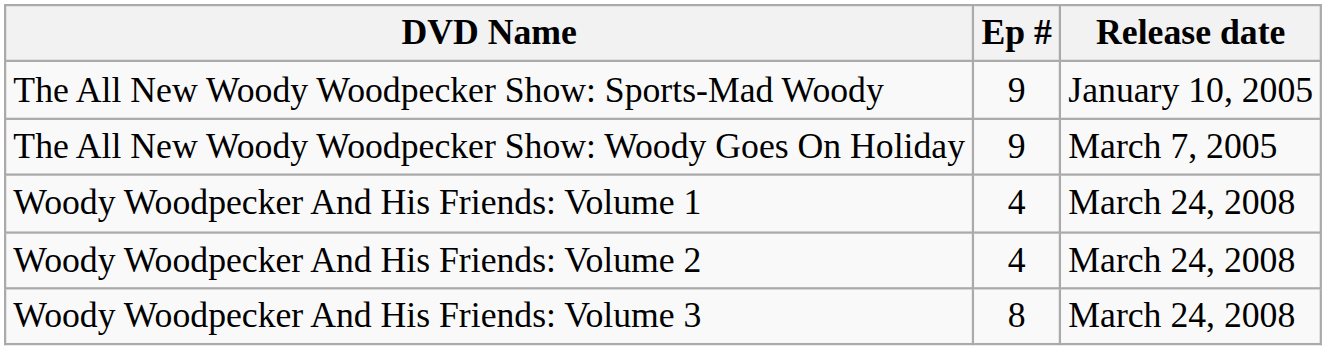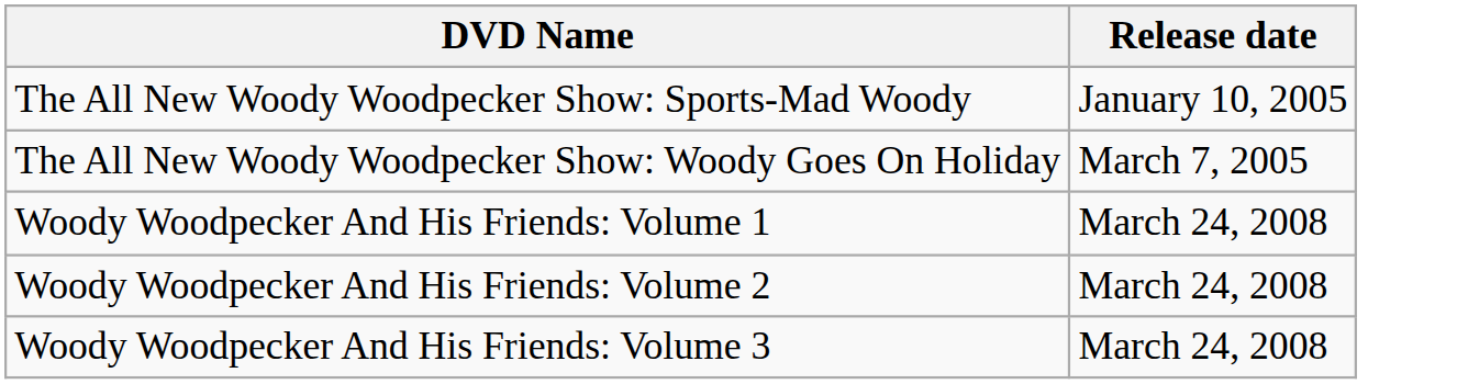- column: Ep # | 9 | 9 | 4 | 4 | 8
